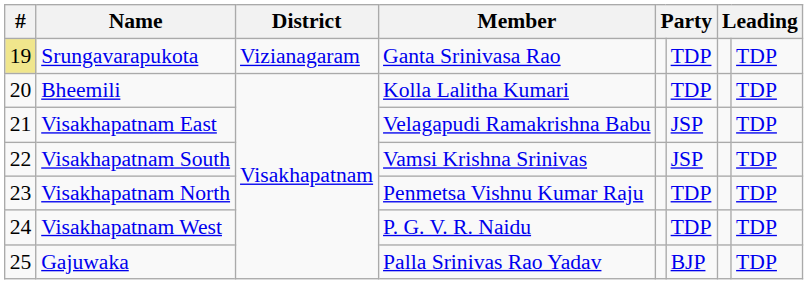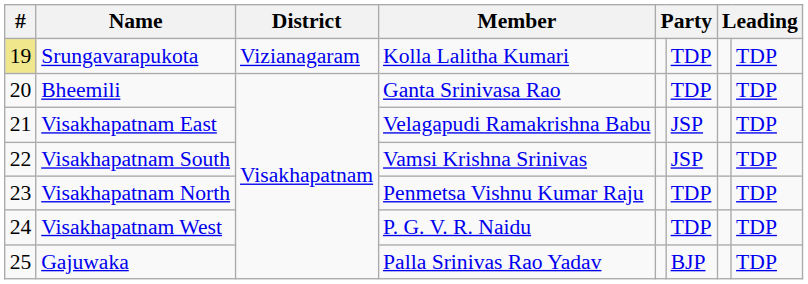Srungavarapukota | Member: Ganta Srinivasa Rao -> Kolla Lalitha Kumari
Bheemili | Member: Kolla Lalitha Kumari -> Ganta Srinivasa Rao
